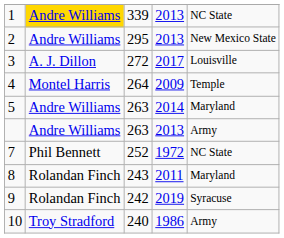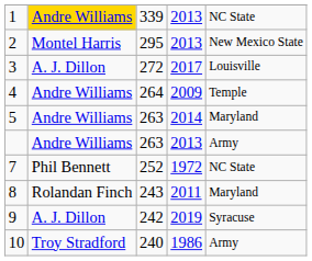2 | column 2: Andre Williams -> Montel Harris
4 | column 2: Montel Harris -> Andre Williams
9 | column 2: Rolandan Finch -> A. J. Dillon
